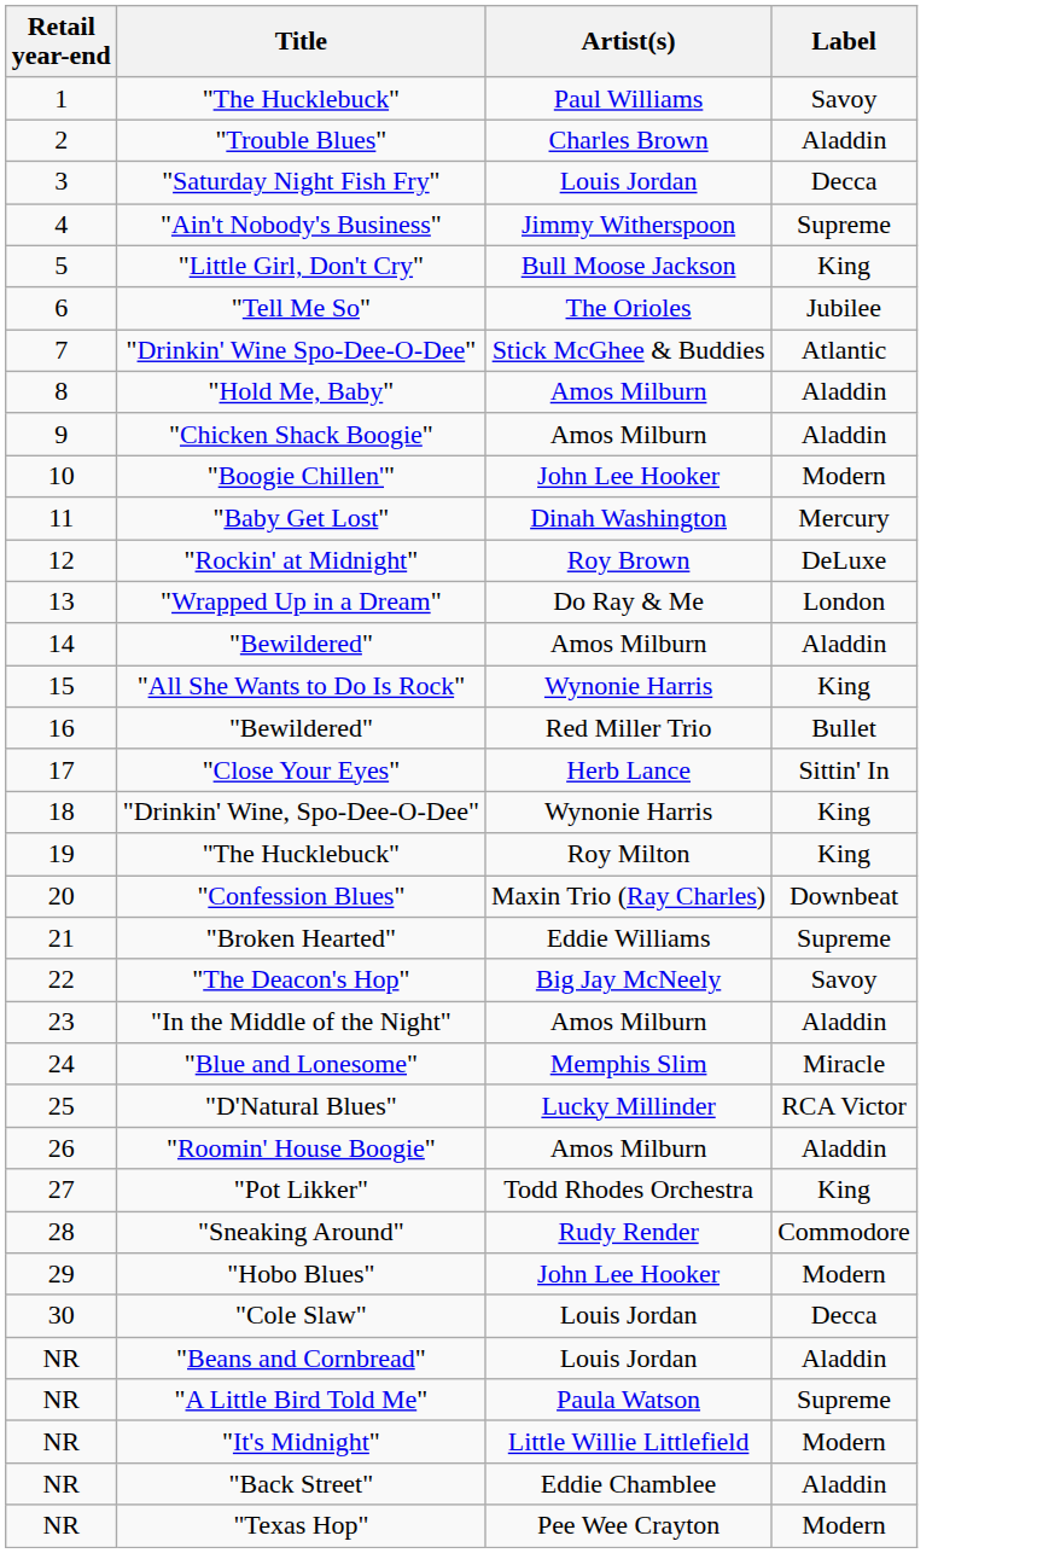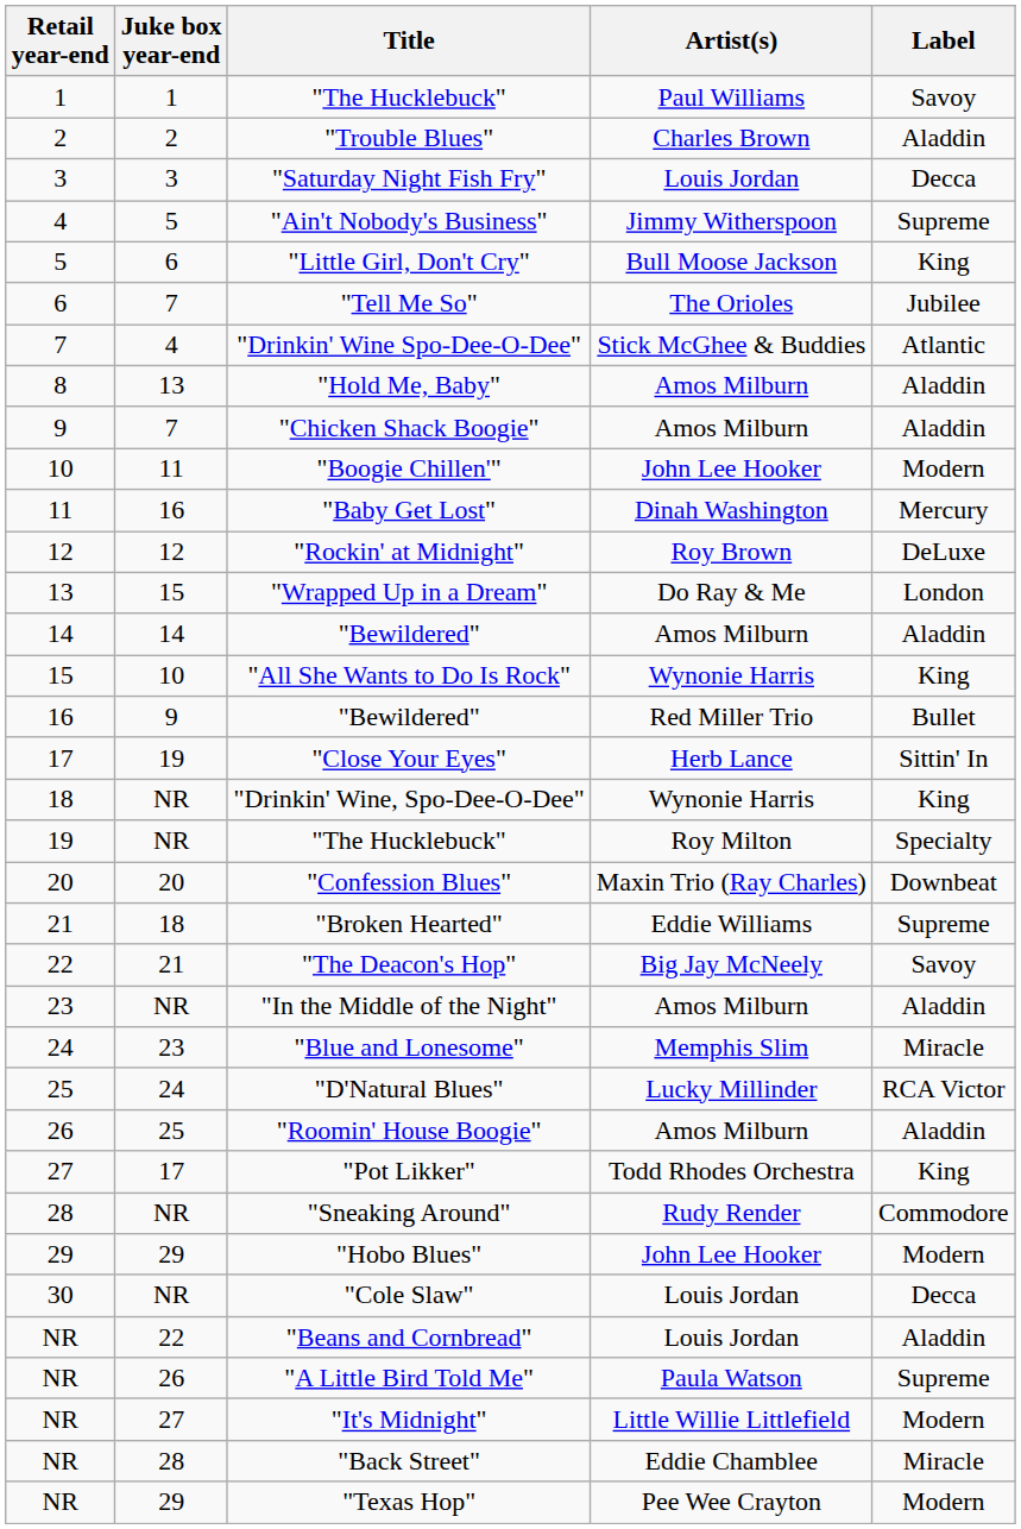+ column: Juke box year-end | 1 | 2 | 3 | 5 | 6 | 7 | 4 | 13 | 7 | 11 | 16 | 12 | 15 | 14 | 10 | 9 | 19 | NR | NR | 20 | 18 | 21 | NR | 23 | 24 | 25 | 17 | NR | 29 | NR | 22 | 26 | 27 | 28 | 29
19 / "The Hucklebuck" | Label: King -> Specialty
"Back Street" | Label: Aladdin -> Miracle
